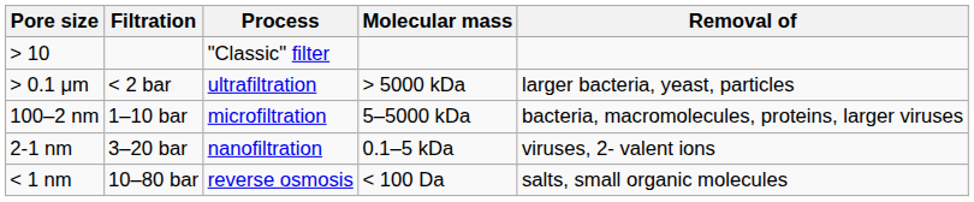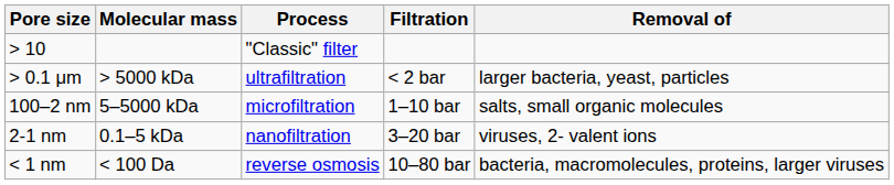columns swapped: Molecular mass <-> Filtration
100–2 nm | Removal of: bacteria, macromolecules, proteins, larger viruses -> salts, small organic molecules
< 1 nm | Removal of: salts, small organic molecules -> bacteria, macromolecules, proteins, larger viruses
